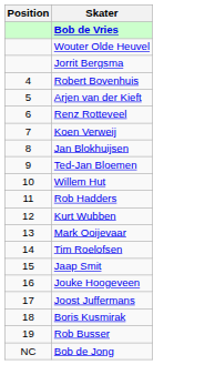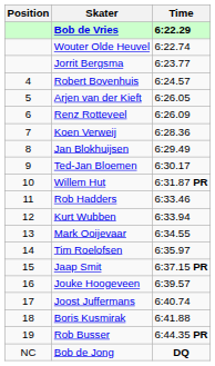+ column: Time | 6:22.29 | 6:22.74 | 6:23.77 | 6:24.57 | 6:26.05 | 6:26.09 | 6:28.36 | 6:29.49 | 6:30.17 | 6:31.87 PR | 6:33.46 | 6:33.94 | 6:34.55 | 6:35.97 | 6:37.15 PR | 6:39.57 | 6:40.74 | 6:41.88 | 6:44.35 PR | DQ
